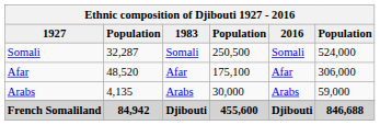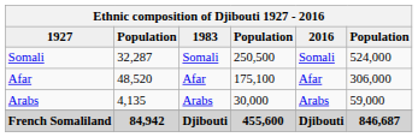French Somaliland | column 6: 846,688 -> 846,687
